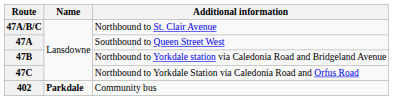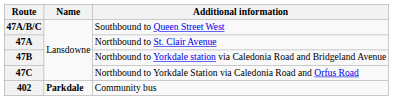47A/B/C | Additional information: Northbound to St. Clair Avenue -> Southbound to Queen Street West
47A | Additional information: Southbound to Queen Street West -> Northbound to St. Clair Avenue
